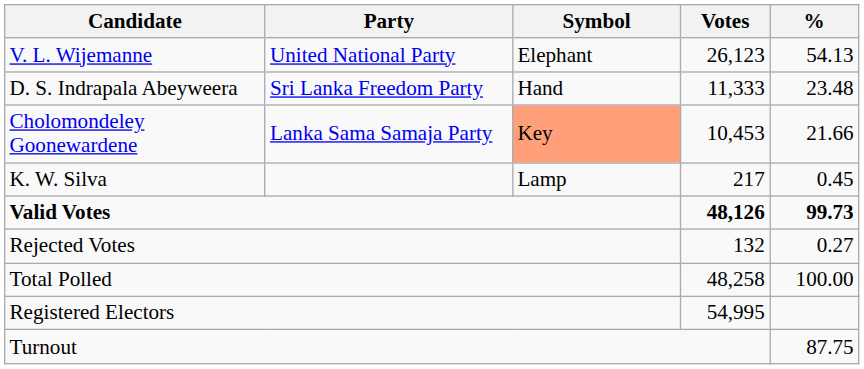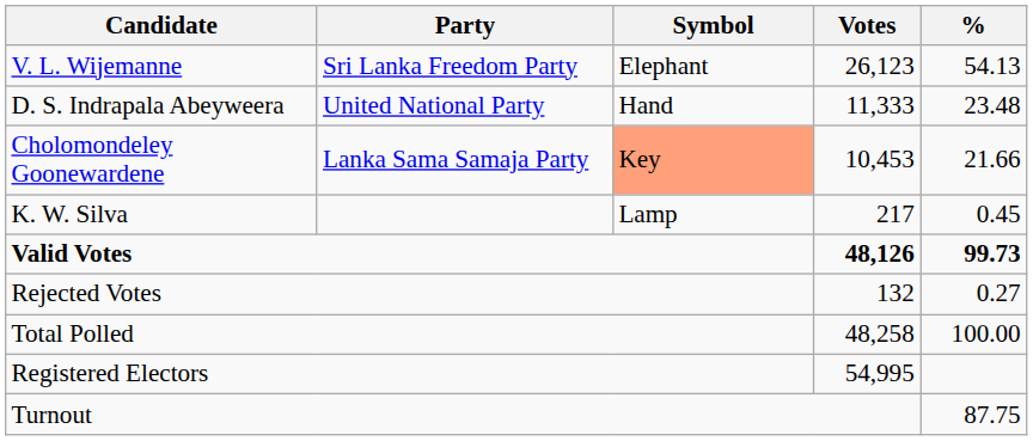V. L. Wijemanne | Party: United National Party -> Sri Lanka Freedom Party
D. S. Indrapala Abeyweera | Party: Sri Lanka Freedom Party -> United National Party
